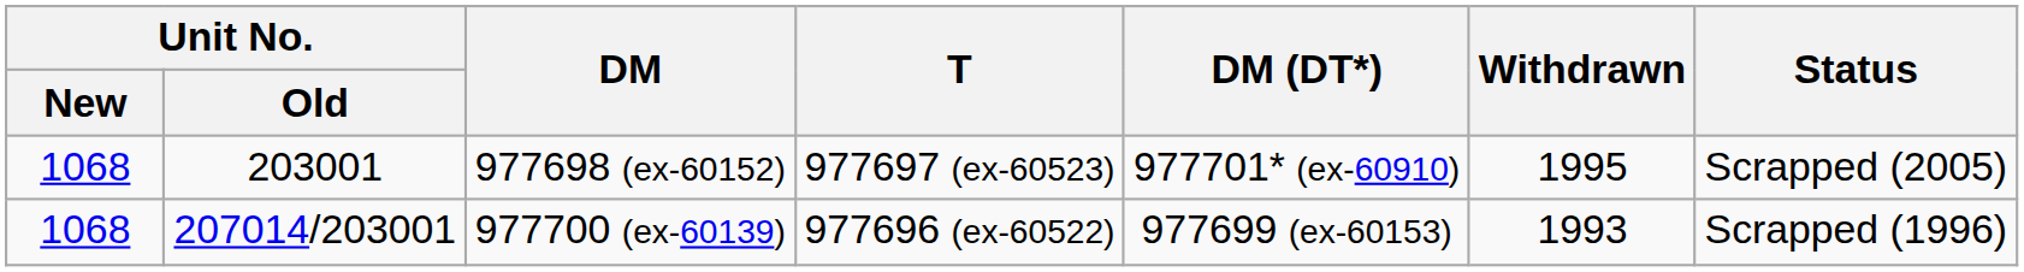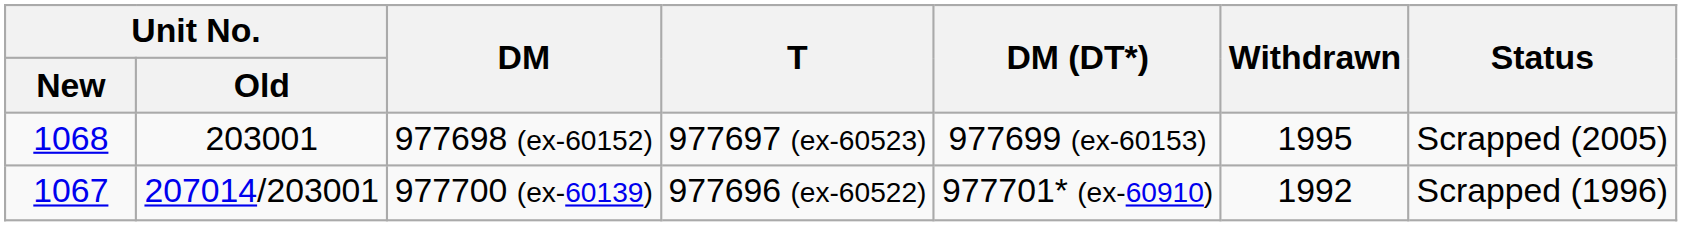977698 (ex-60152) | DM (DT*): 977701* (ex-60910) -> 977699 (ex-60153)
977700 (ex-60139) | Unit No. / New: 1068 -> 1067
977700 (ex-60139) | DM (DT*): 977699 (ex-60153) -> 977701* (ex-60910)
977700 (ex-60139) | Withdrawn: 1993 -> 1992
